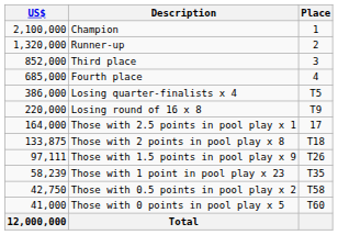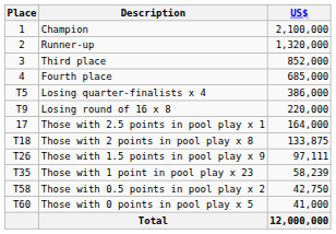columns swapped: Place <-> US$
